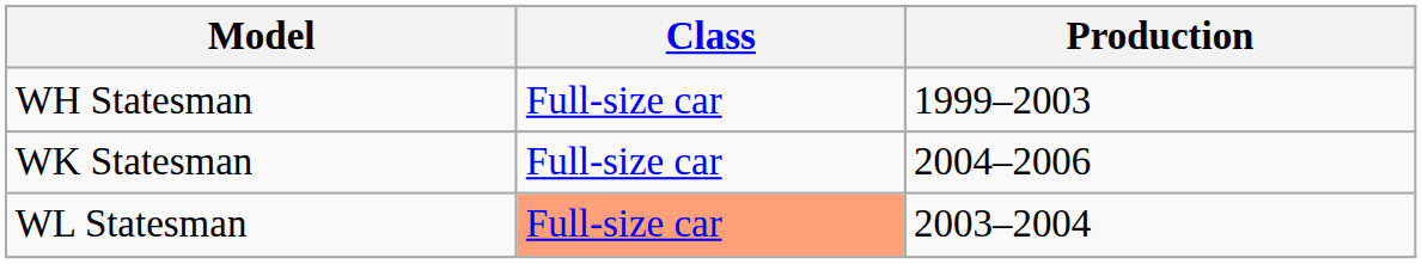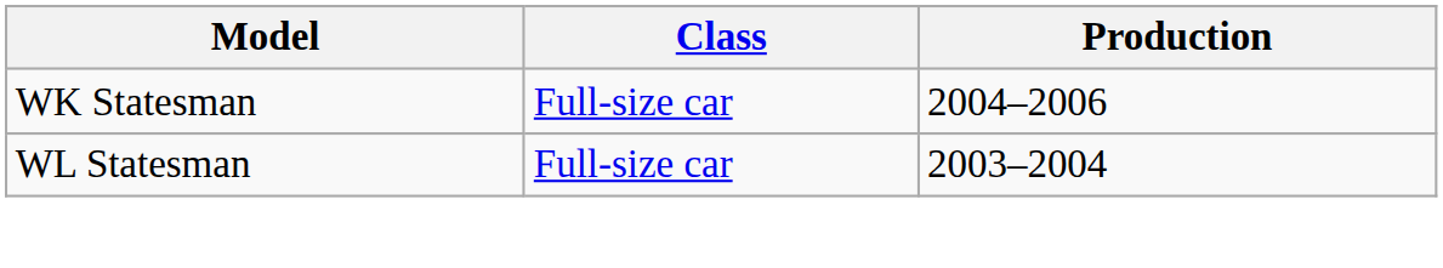- row: WH Statesman | Full-size car | 1999–2003
WL Statesman | Class: lightsalmon background -> no background
